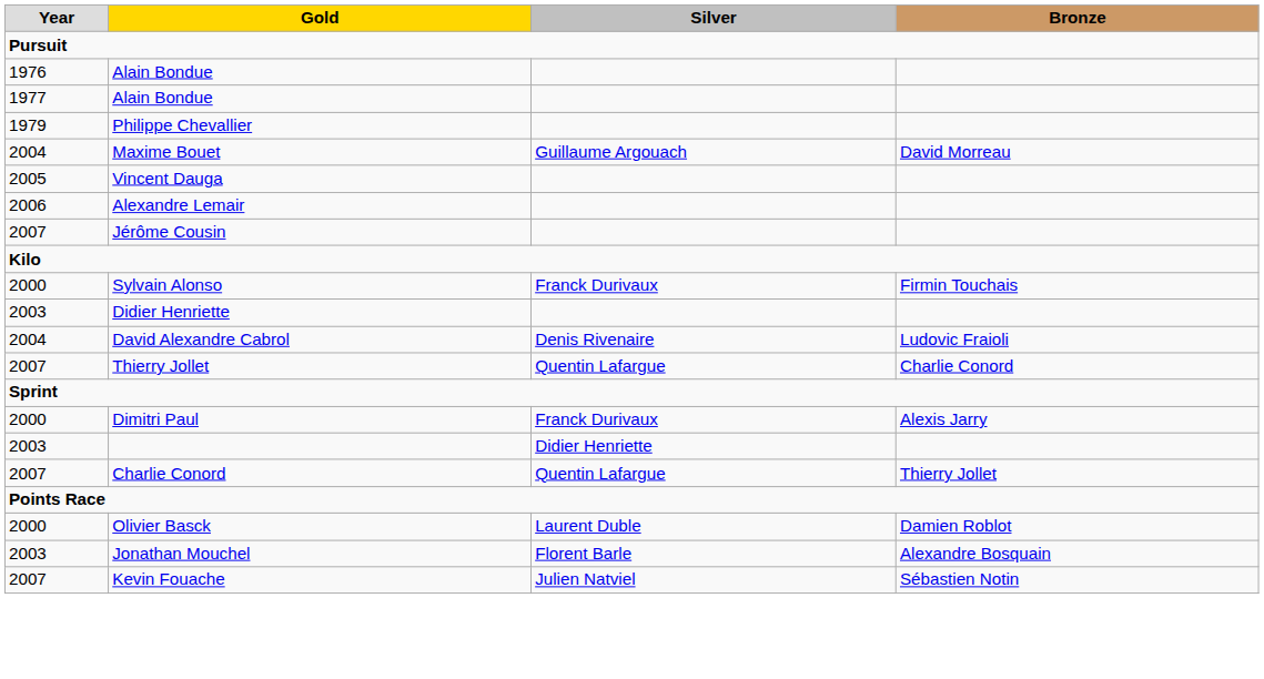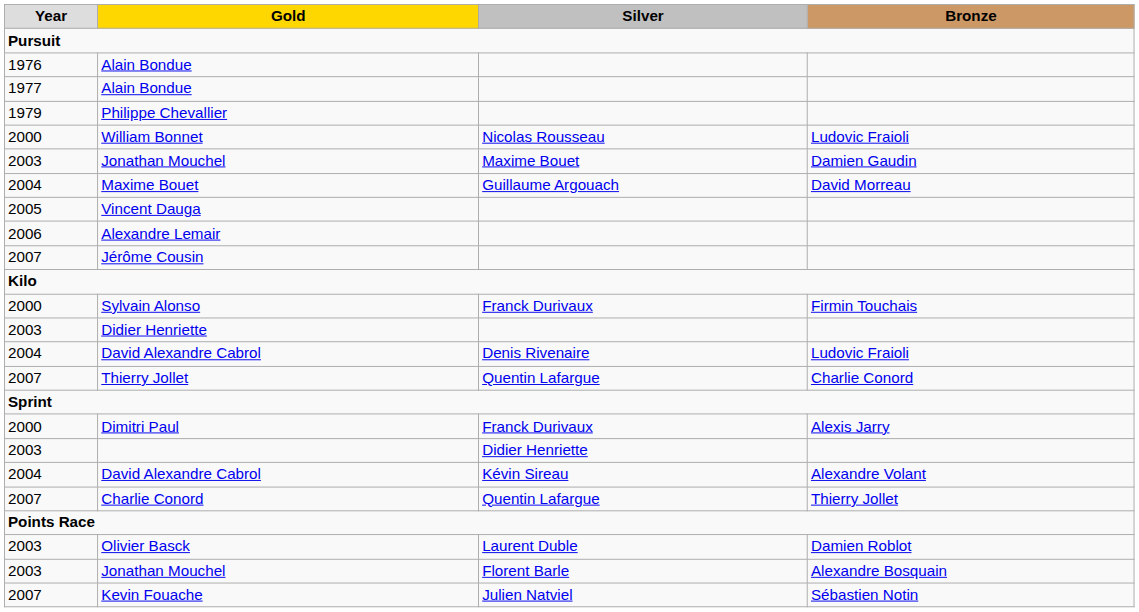+ row: 2000 | William Bonnet | Nicolas Rousseau | Ludovic Fraioli
+ row: 2003 | Jonathan Mouchel | Maxime Bouet | Damien Gaudin
+ row: 2004 | David Alexandre Cabrol | Kévin Sireau | Alexandre Volant
Olivier Basck | Year: 2000 -> 2003
